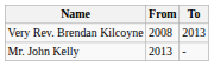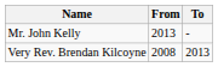rows swapped: Very Rev. Brendan Kilcoyne <-> Mr. John Kelly
